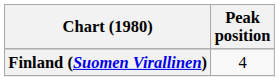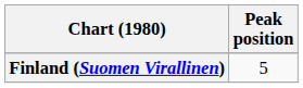Finland (Suomen Virallinen) | Peak position: 4 -> 5
